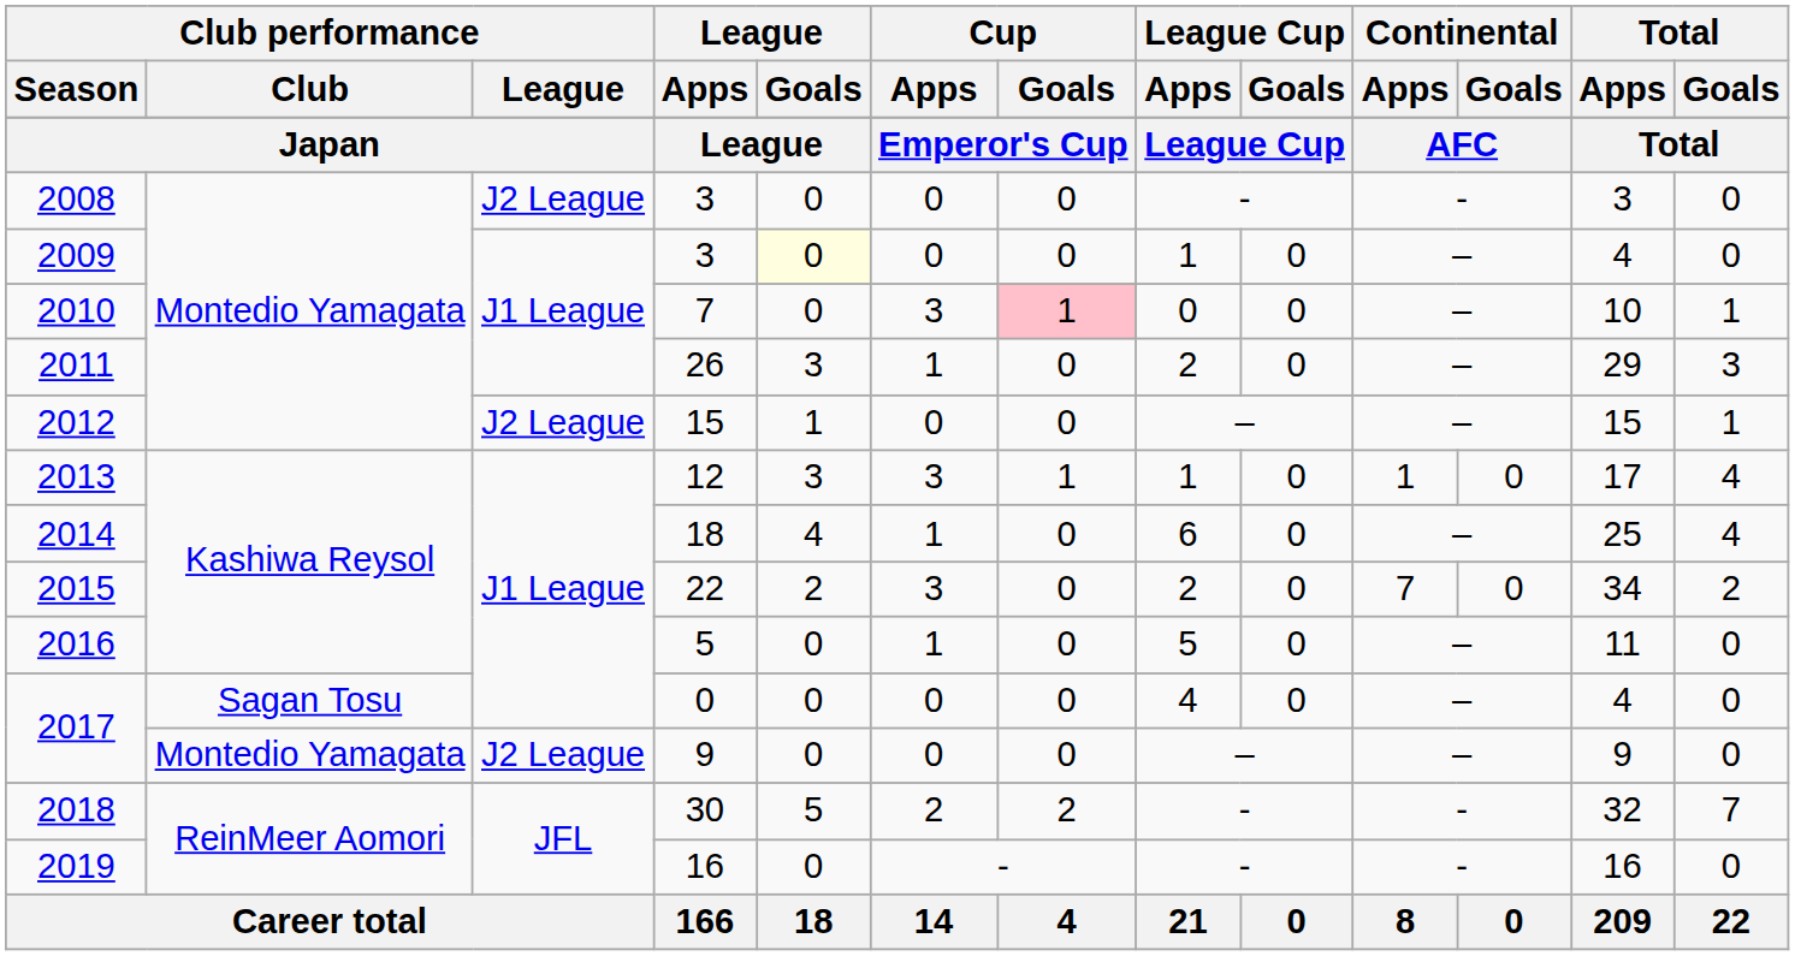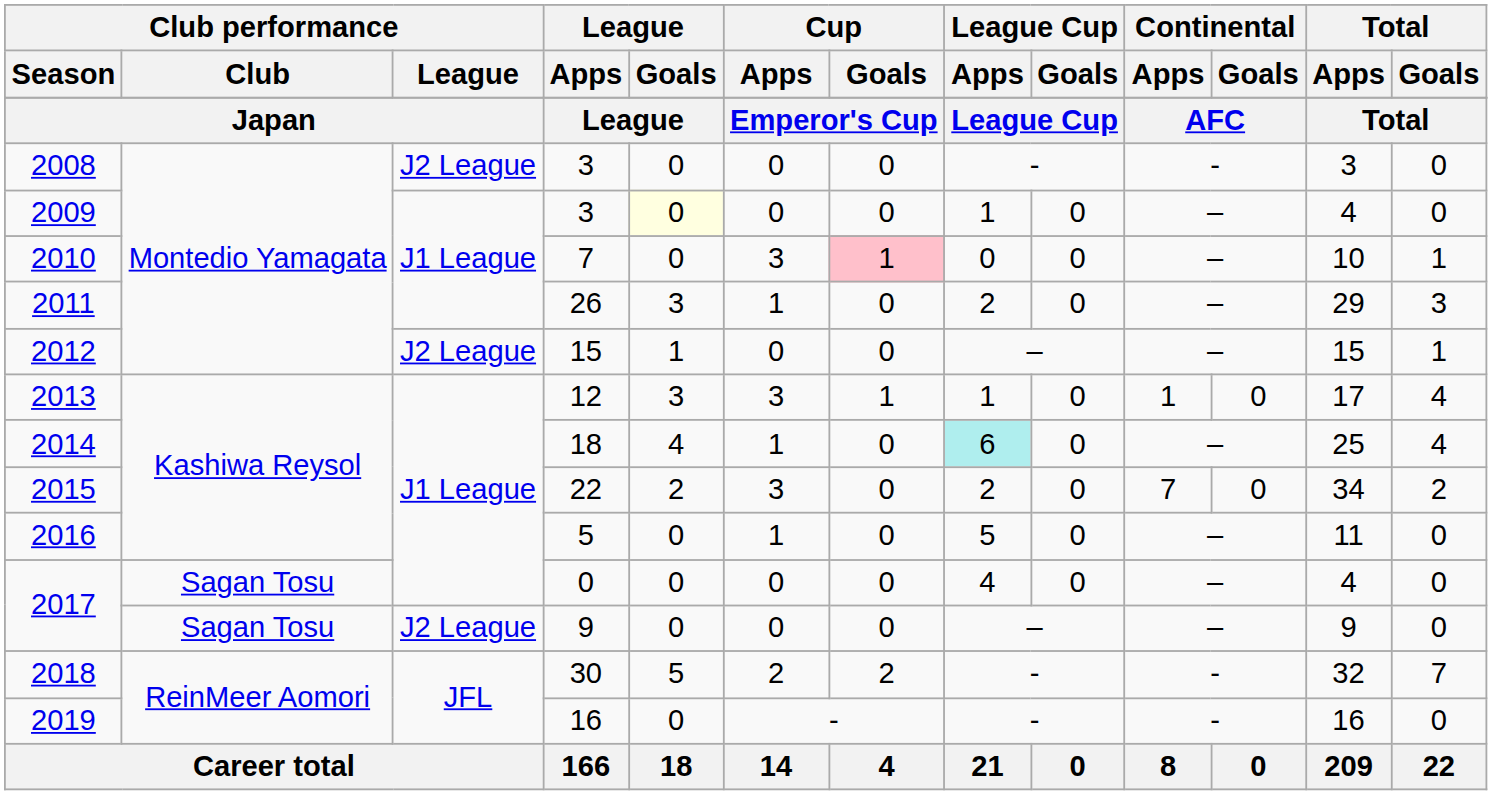2014 | League Cup / Apps: no background -> paleturquoise background
2017 / 9 | Club performance / Club: Montedio Yamagata -> Sagan Tosu
